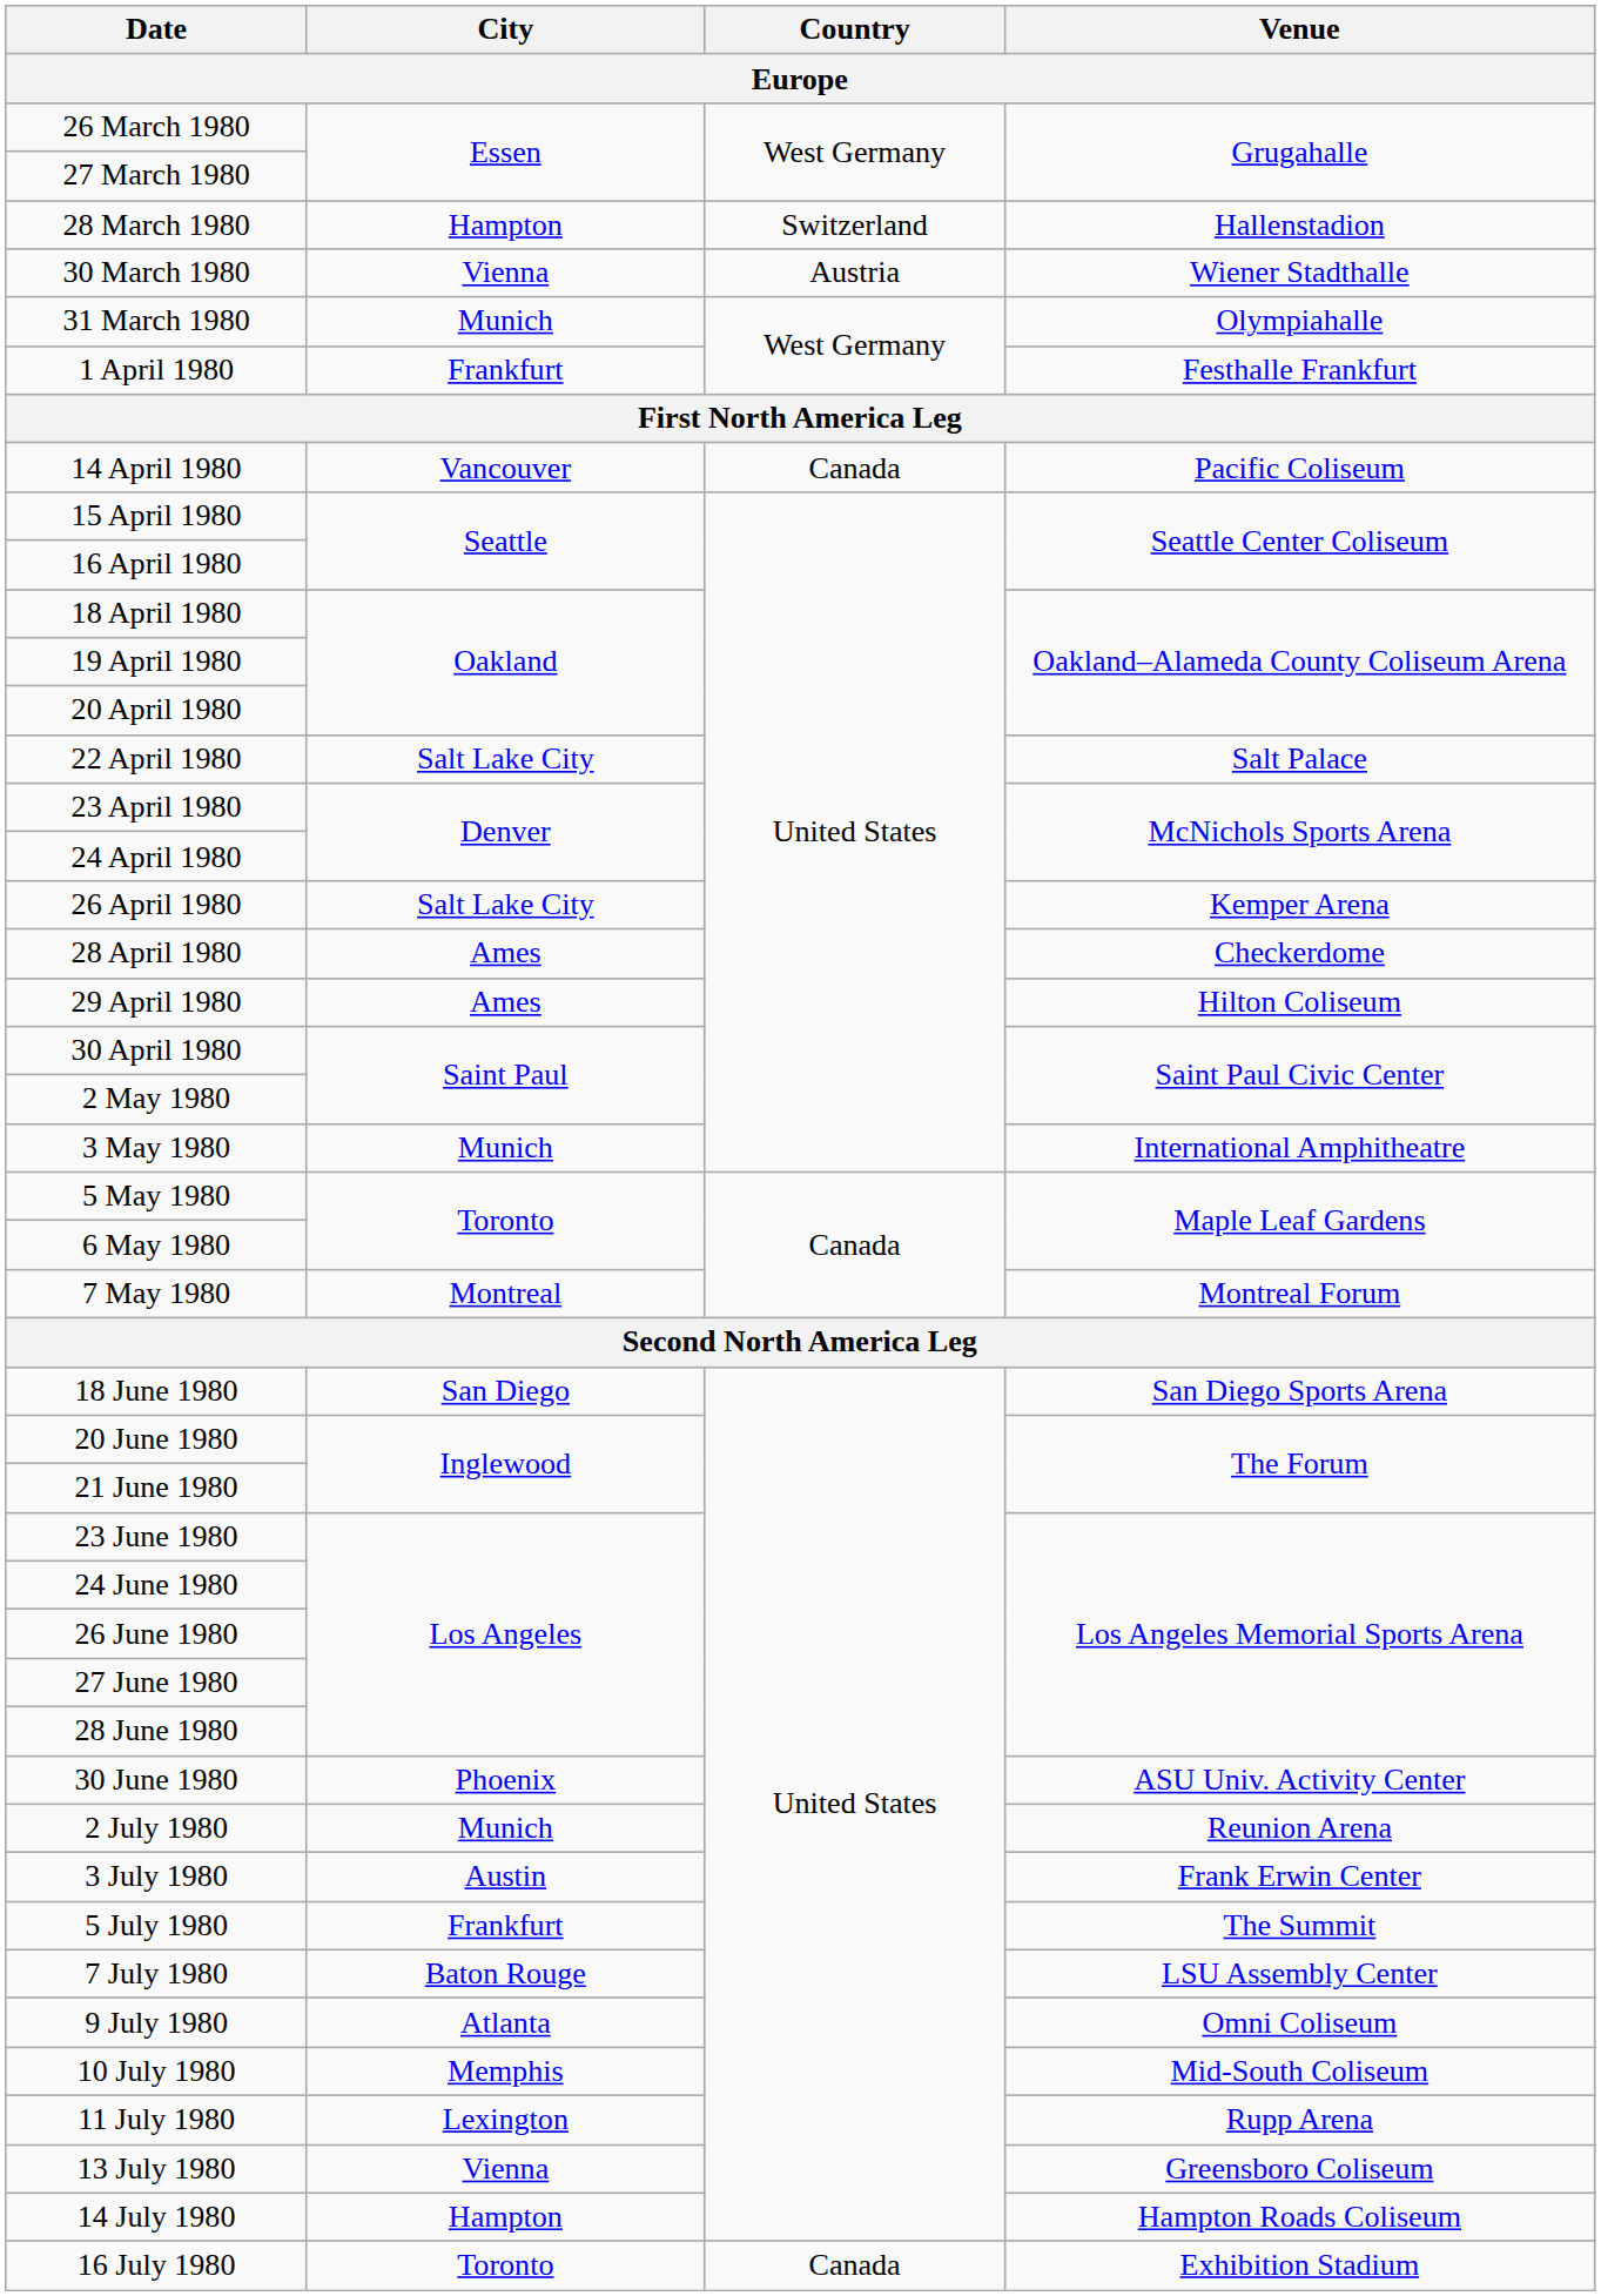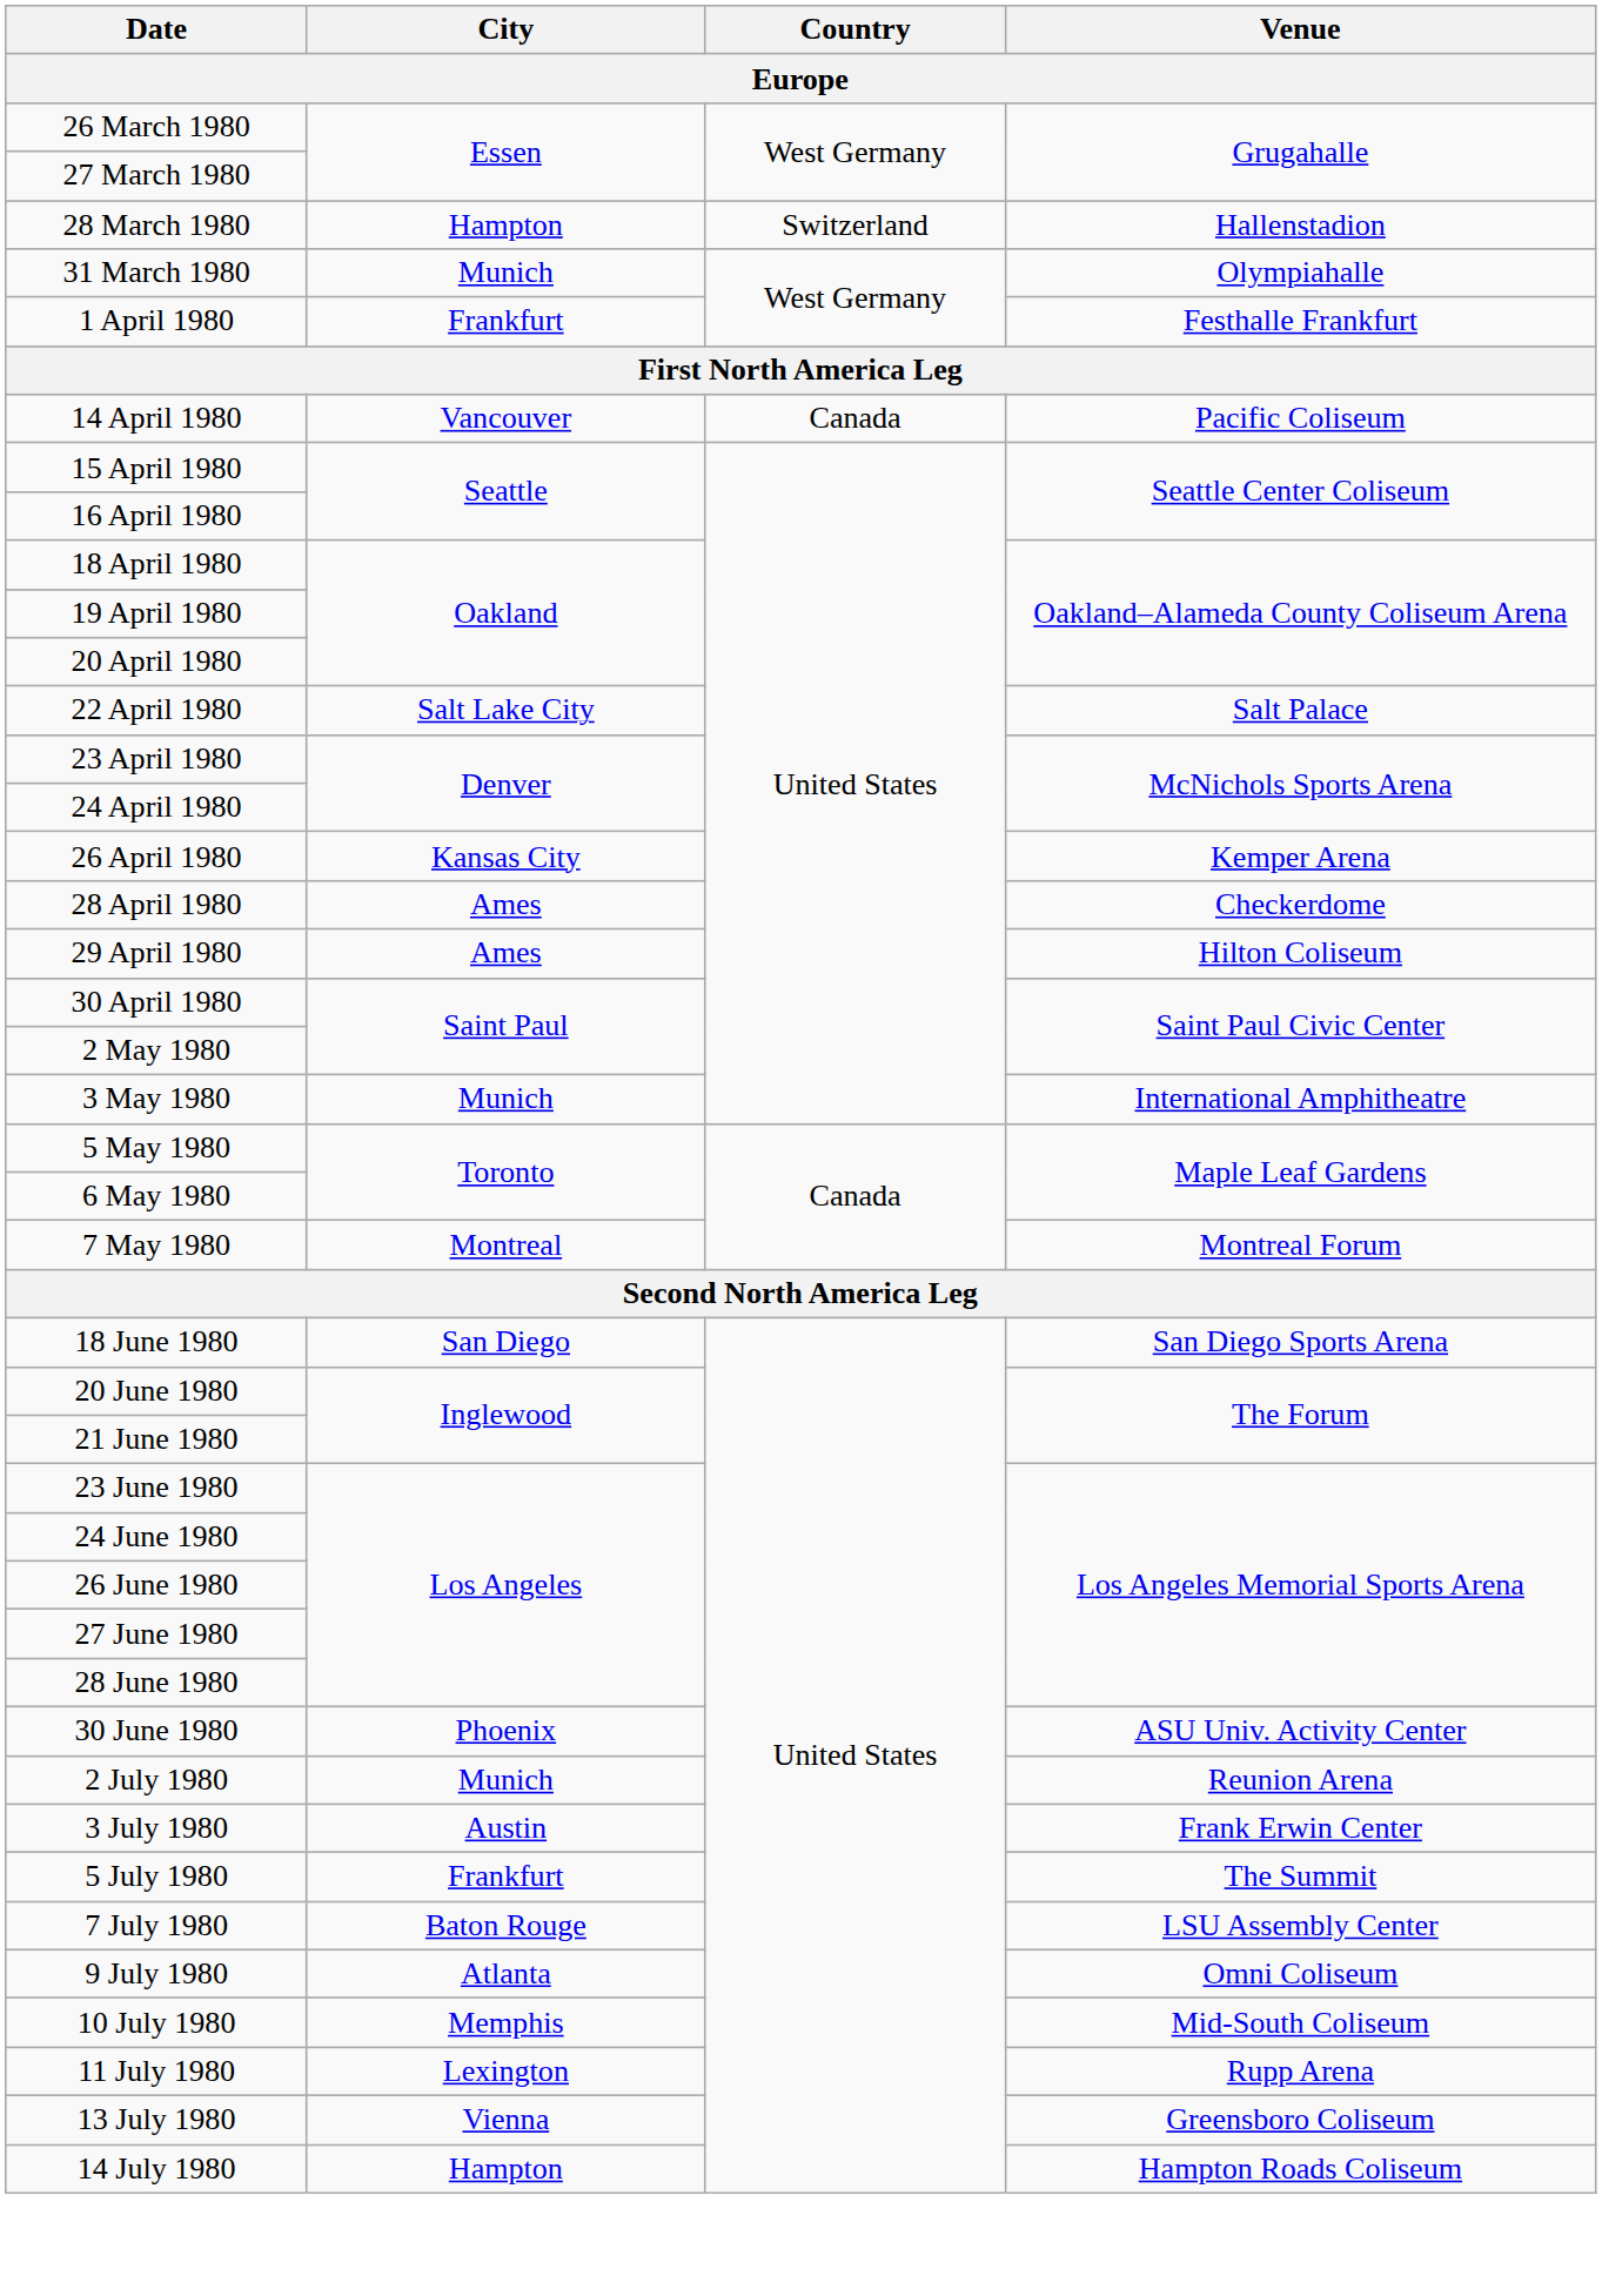- row: 30 March 1980 | Vienna | Austria | Wiener Stadthalle
26 April 1980 | City: Salt Lake City -> Kansas City
- row: 16 July 1980 | Toronto | Canada | Exhibition Stadium
